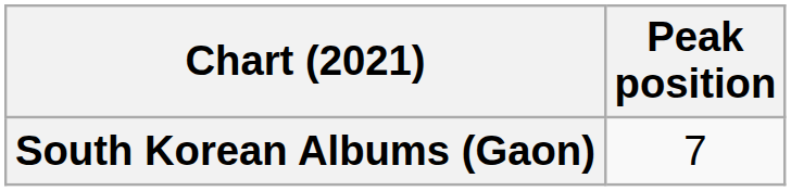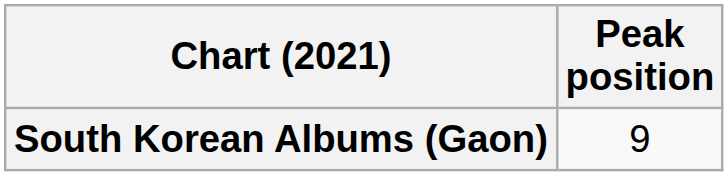South Korean Albums (Gaon) | Peak position: 7 -> 9
